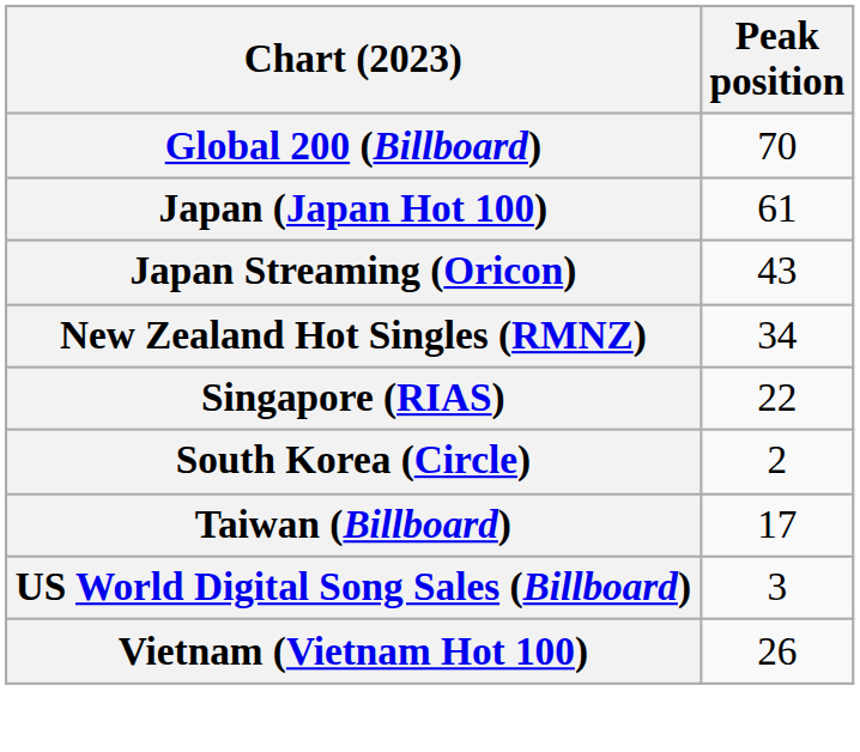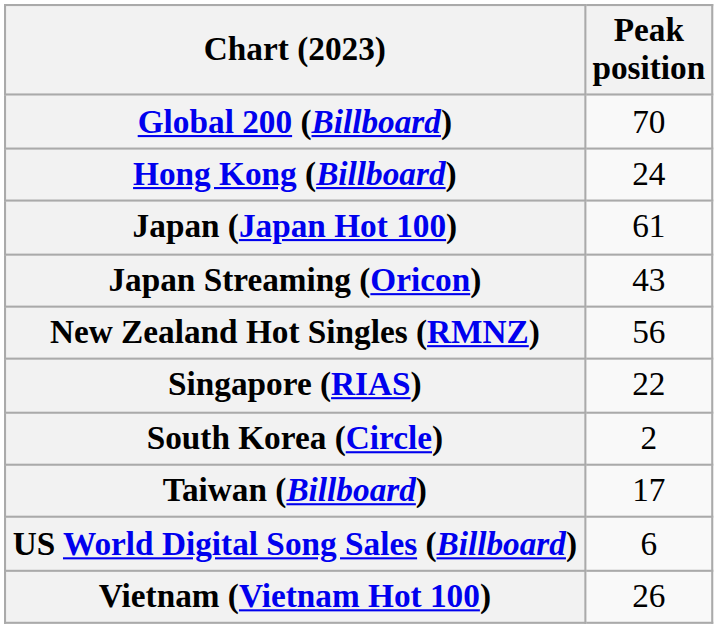+ row: Hong Kong (Billboard) | 24
New Zealand Hot Singles (RMNZ) | Peak position: 34 -> 56
US World Digital Song Sales (Billboard) | Peak position: 3 -> 6
